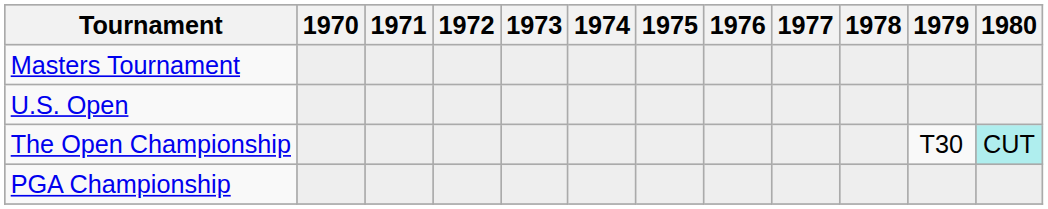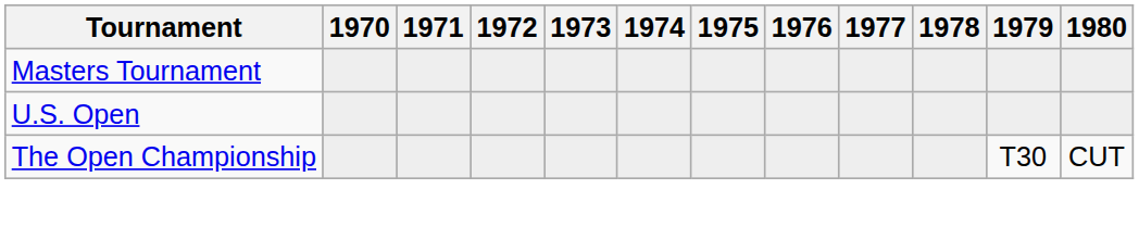The Open Championship | 1980: paleturquoise background -> no background
- row: PGA Championship
